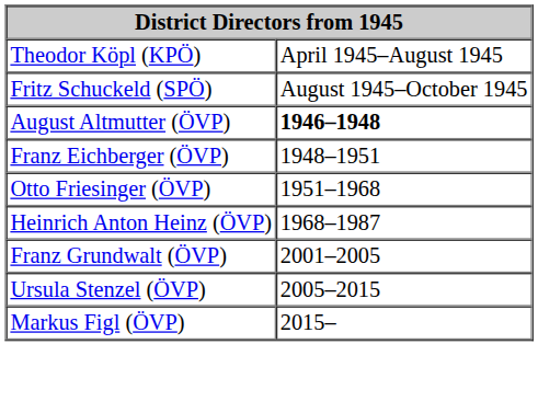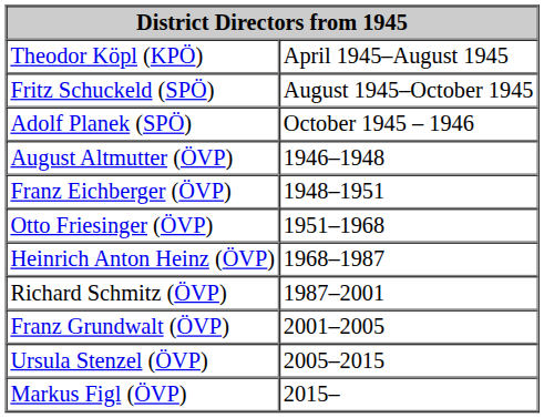+ row: Adolf Planek (SPÖ) | October 1945 – 1946
August Altmutter (ÖVP) | column 2: bold -> normal
+ row: Richard Schmitz (ÖVP) | 1987–2001
